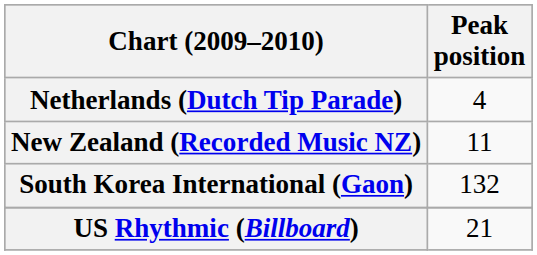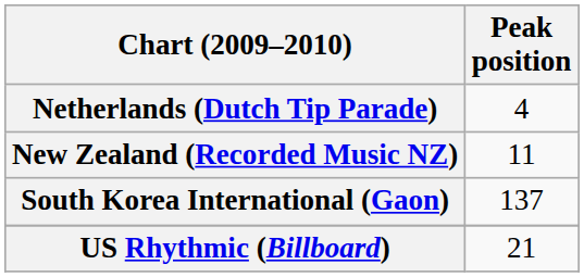South Korea International (Gaon) | Peak position: 132 -> 137
